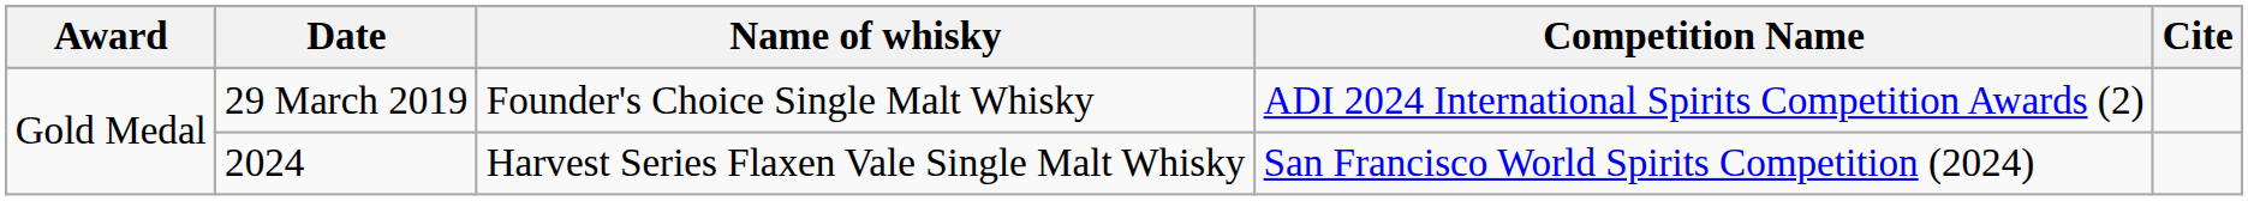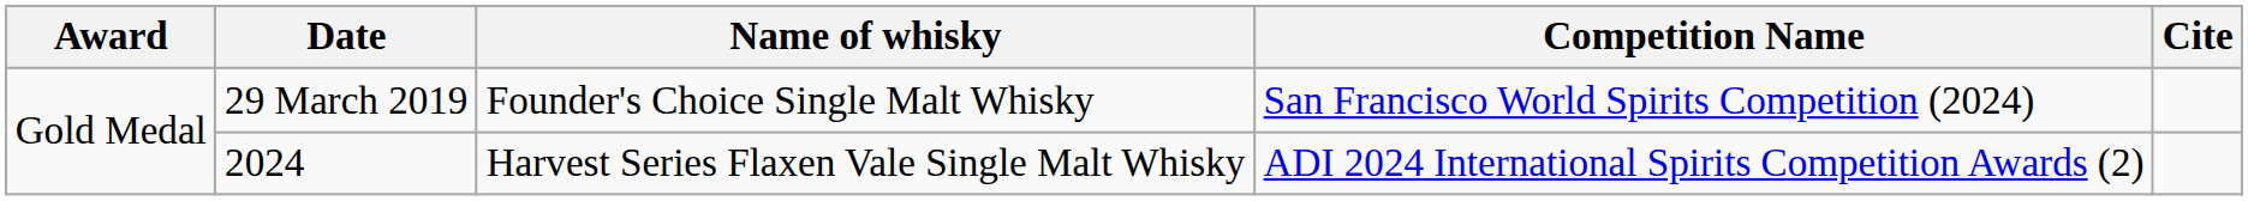29 March 2019 | Competition Name: ADI 2024 International Spirits Competition Awards (2) -> San Francisco World Spirits Competition (2024)
2024 | Competition Name: San Francisco World Spirits Competition (2024) -> ADI 2024 International Spirits Competition Awards (2)
